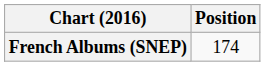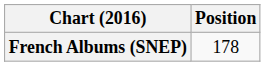French Albums (SNEP) | Position: 174 -> 178
